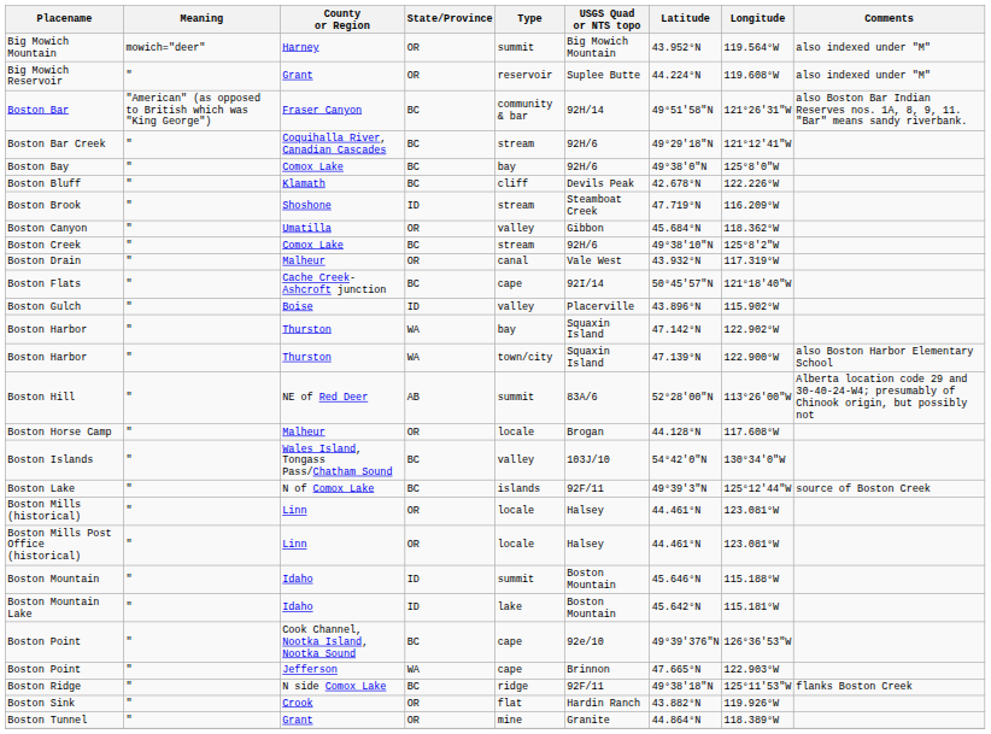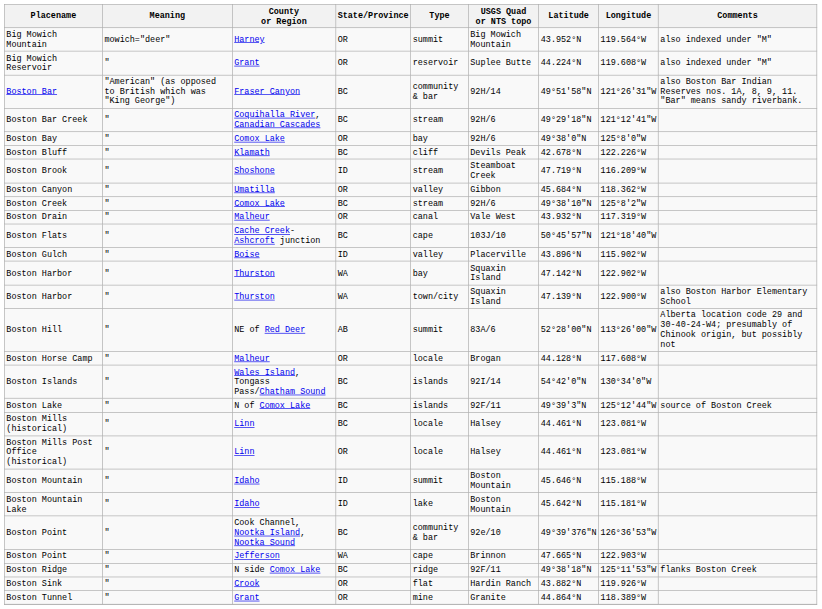Boston Bay | State/Province: BC -> OR
Boston Flats | USGS Quad or NTS topo: 92I/14 -> 103J/10
Boston Islands | Type: valley -> islands
Boston Islands | USGS Quad or NTS topo: 103J/10 -> 92I/14
Boston Mills (historical) | State/Province: OR -> BC
Boston Point / Cook Channel, Nootka Island, Nootka Sound | Type: cape -> community & bar
